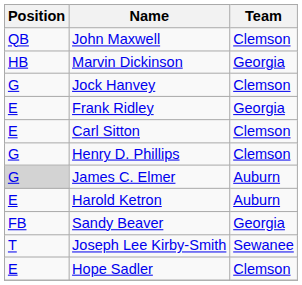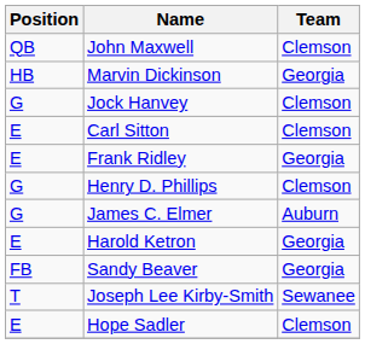rows swapped: Carl Sitton <-> Frank Ridley
James C. Elmer | Position: lightgrey background -> no background
Harold Ketron | Team: Auburn -> Georgia
